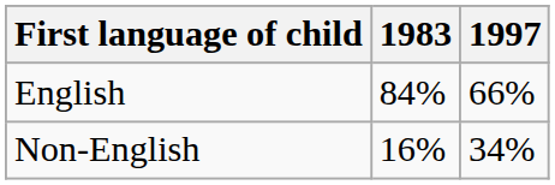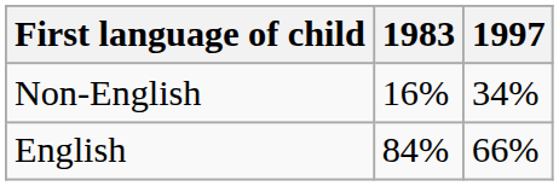rows swapped: English <-> Non-English
